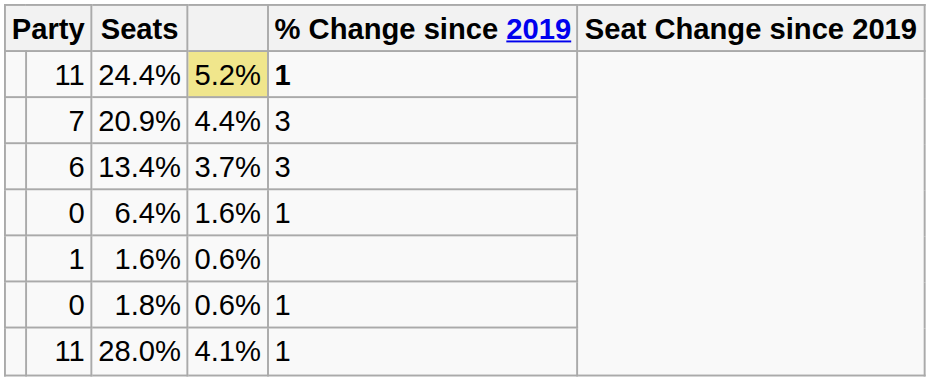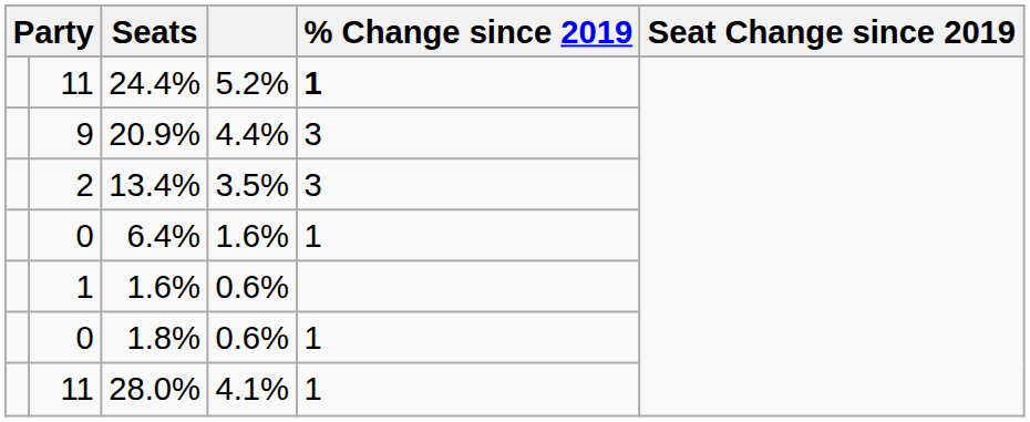24.4% | column 4: khaki background -> no background
20.9% | column 2: 7 -> 9
13.4% | column 2: 6 -> 2
13.4% | column 4: 3.7% -> 3.5%
